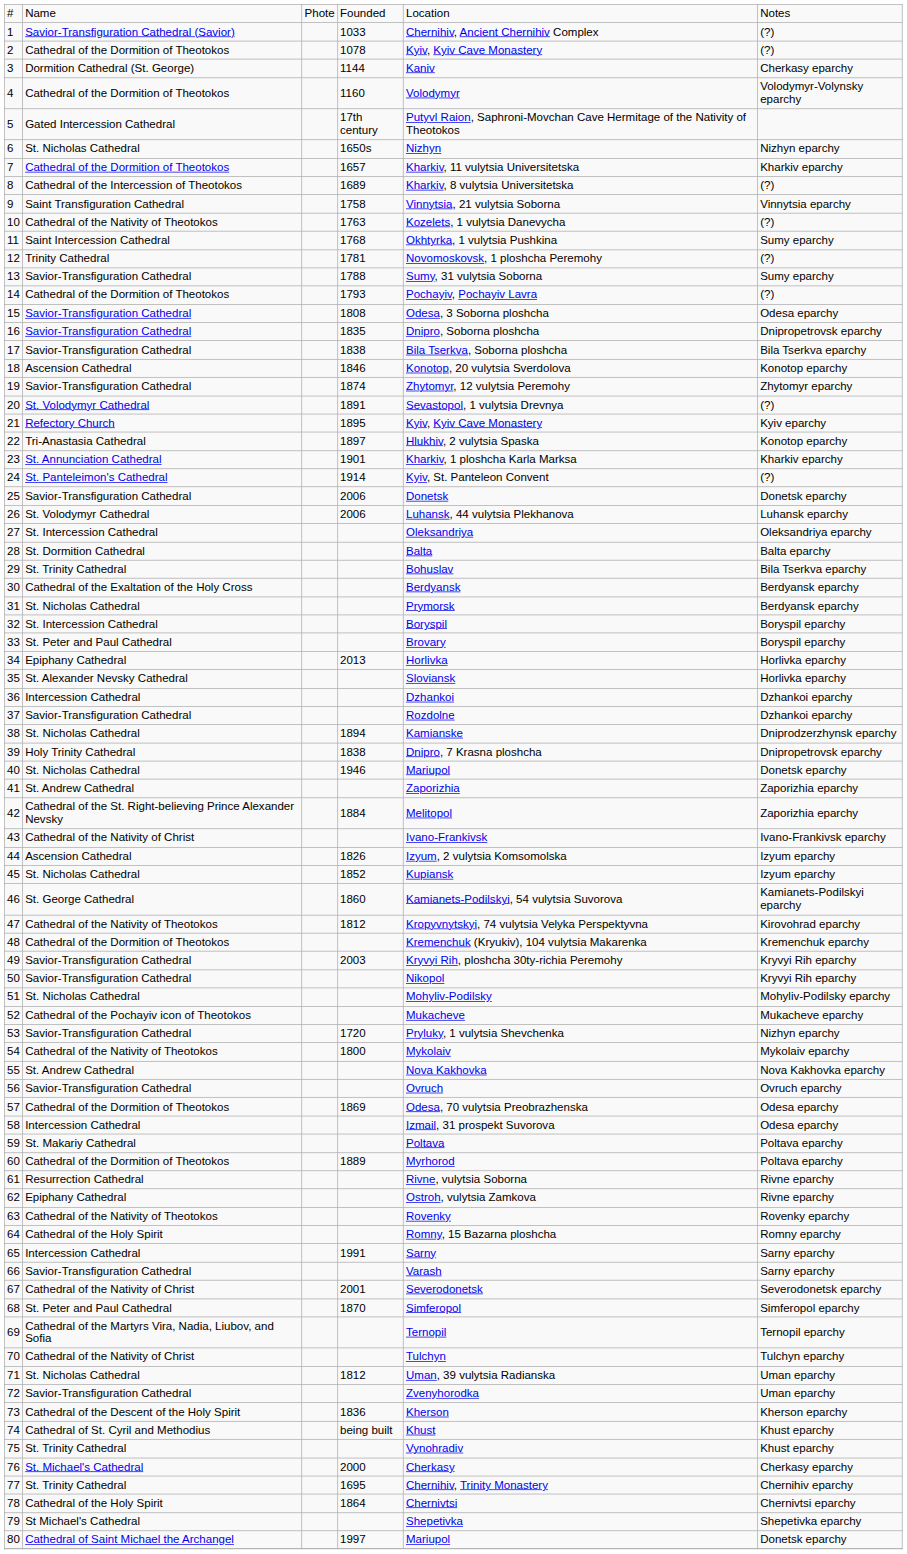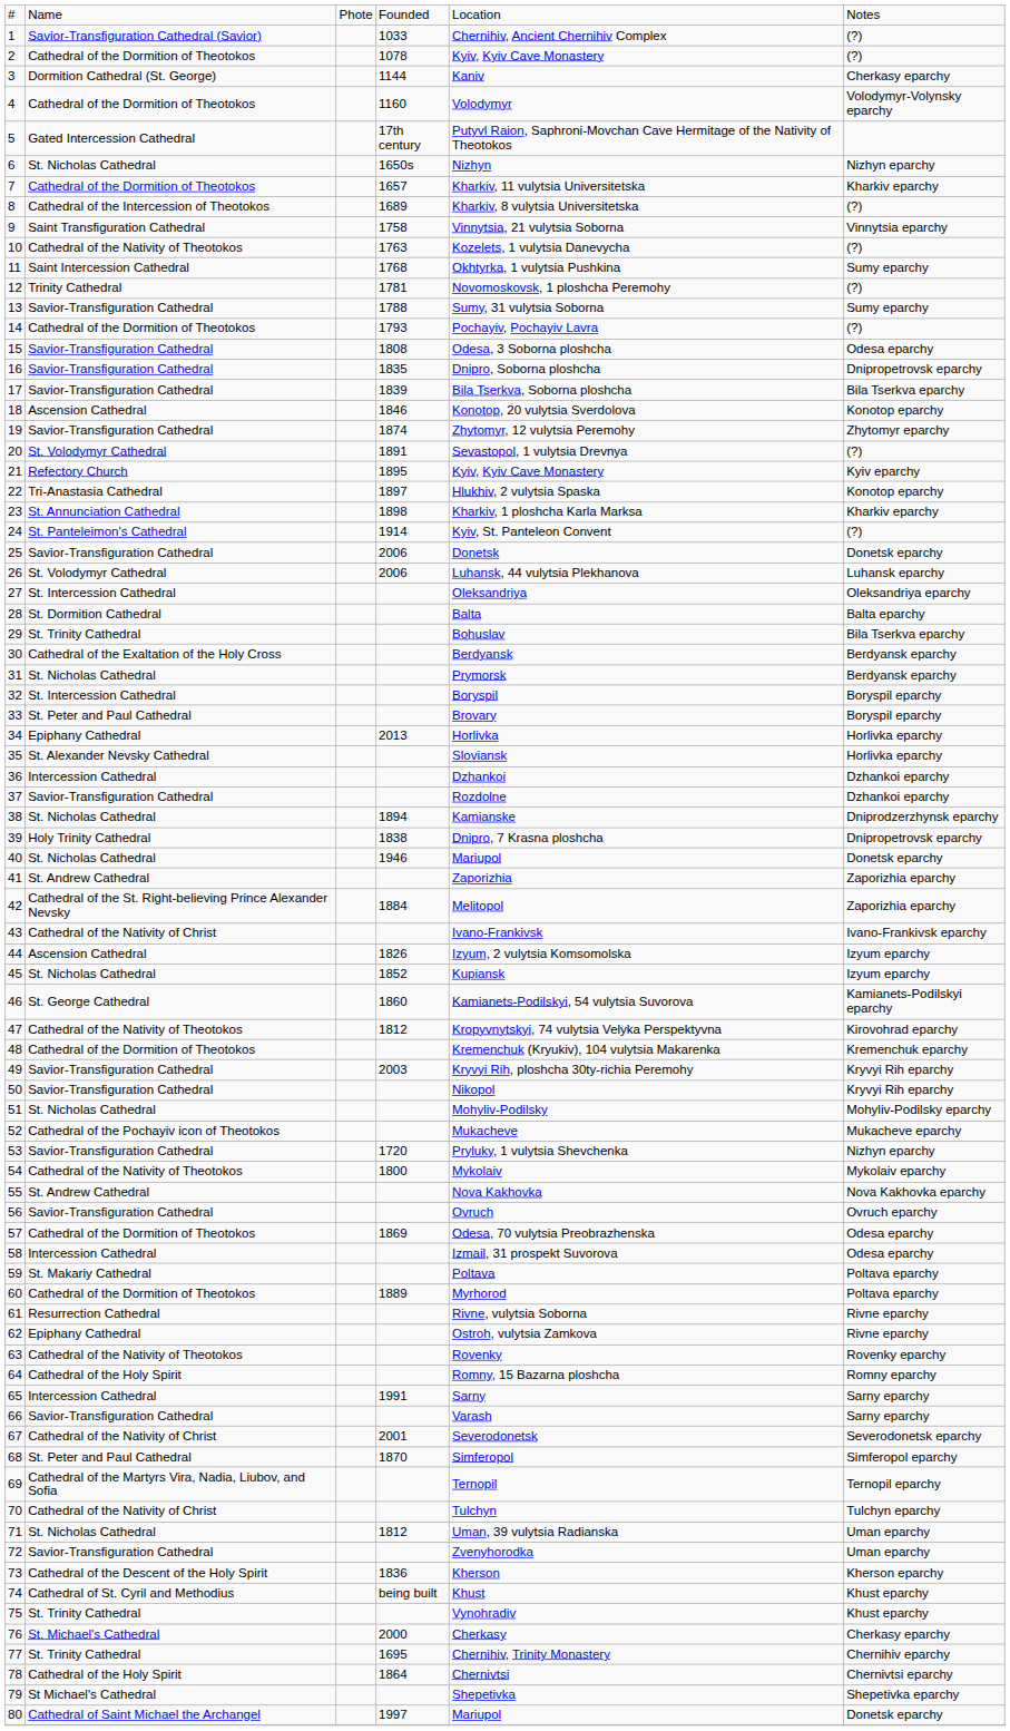17 | column 4: 1838 -> 1839
23 | column 4: 1901 -> 1898
